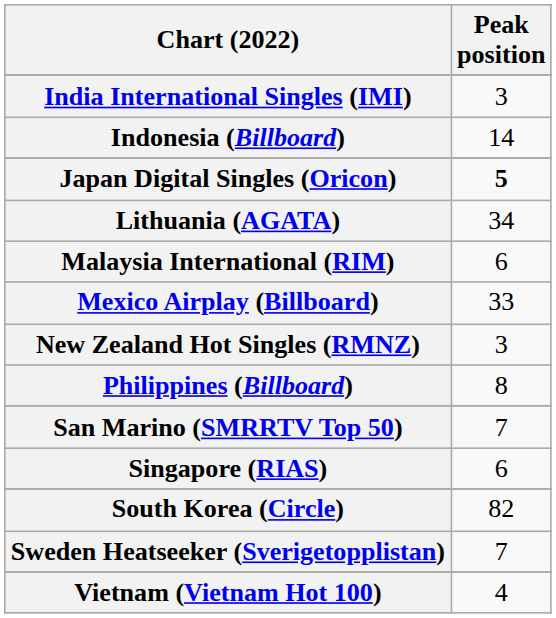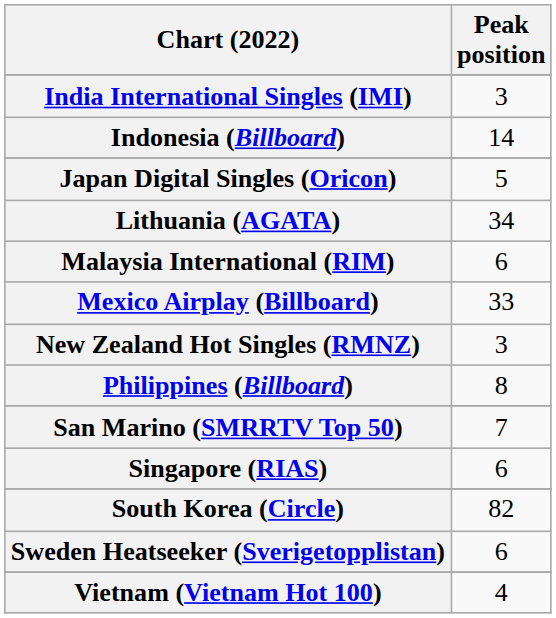Japan Digital Singles (Oricon) | Peak position: bold -> normal
Sweden Heatseeker (Sverigetopplistan) | Peak position: 7 -> 6
